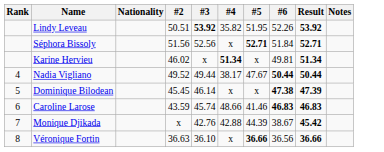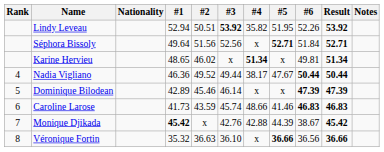+ column: #1 | 52.94 | 49.64 | 48.65 | 46.36 | 42.89 | 41.73 | 45.42 | 35.32
Dominique Bilodean | #2: 45.45 -> 45.46
Dominique Bilodean | #6: 47.38 -> 47.39
